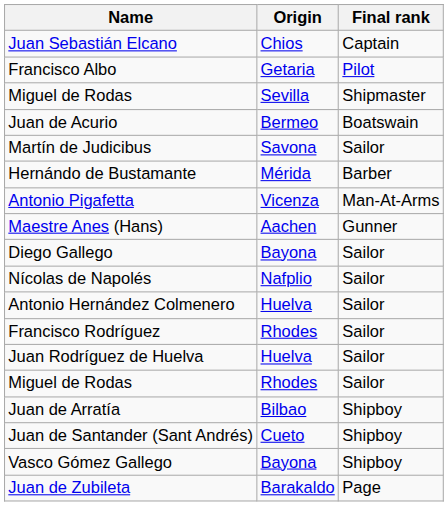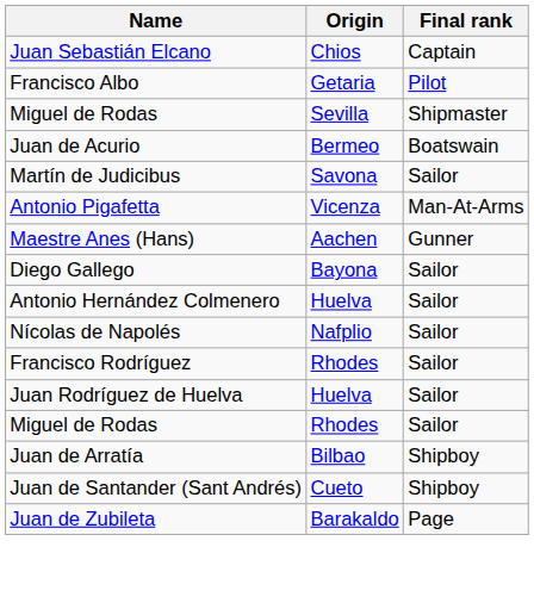- row: Hernándo de Bustamante | Mérida | Barber
rows swapped: Antonio Hernández Colmenero <-> Nícolas de Napolés
- row: Vasco Gómez Gallego | Bayona | Shipboy
